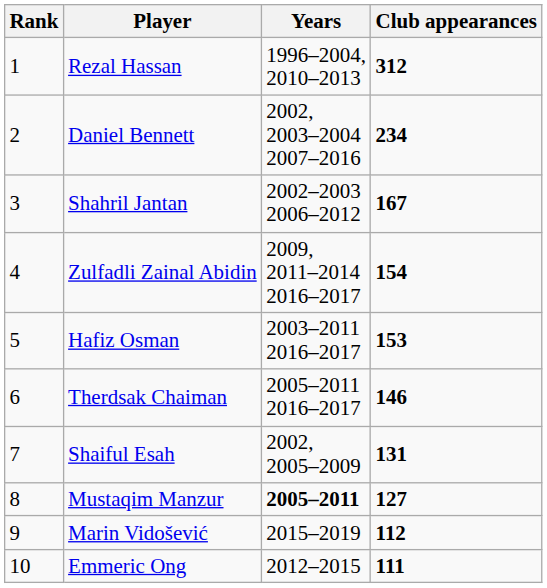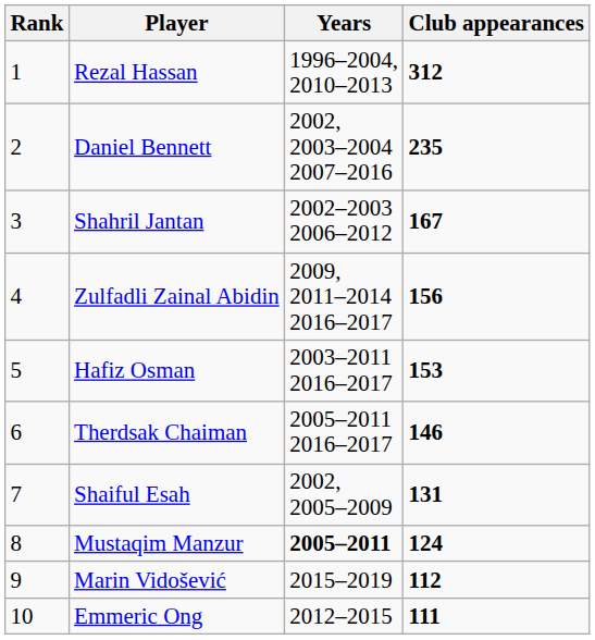Daniel Bennett | Club appearances: 234 -> 235
Zulfadli Zainal Abidin | Club appearances: 154 -> 156
Mustaqim Manzur | Club appearances: 127 -> 124
